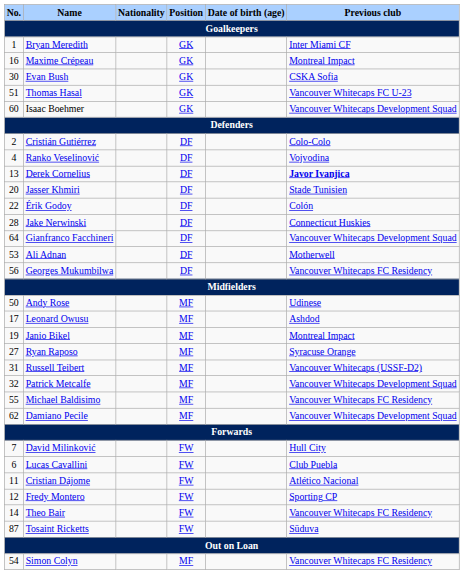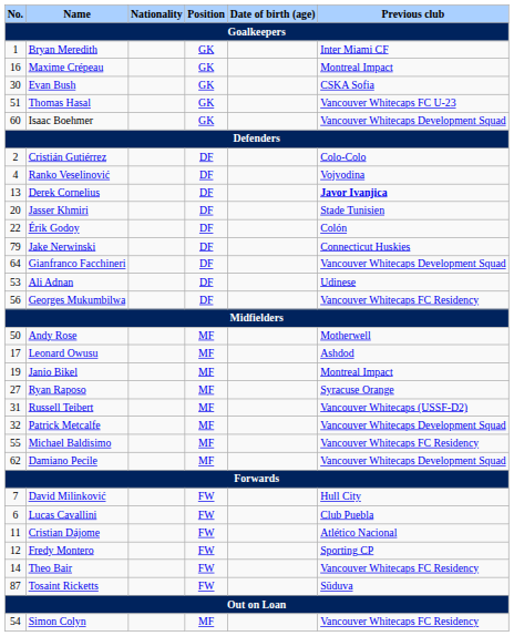Jake Nerwinski | No.: 28 -> 79
Ali Adnan | Previous club: Motherwell -> Udinese
Andy Rose | Previous club: Udinese -> Motherwell
